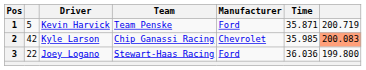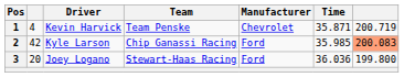1 | column 2: 5 -> 4
1 | Manufacturer: Ford -> Chevrolet
2 | Manufacturer: Chevrolet -> Ford
3 | column 2: 22 -> 20
